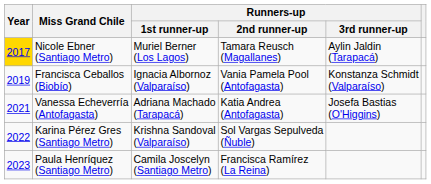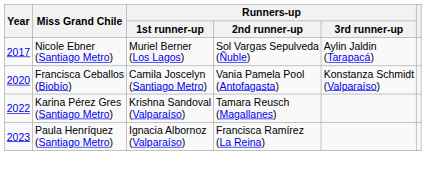Nicole Ebner (Santiago Metro) | Year: gold background -> no background
Nicole Ebner (Santiago Metro) | Runners-up / 2nd runner-up: Tamara Reusch (Magallanes) -> Sol Vargas Sepulveda (Ñuble)
Francisca Ceballos (Biobío) | Year: 2019 -> 2020
Francisca Ceballos (Biobío) | Runners-up / 1st runner-up: Ignacia Albornoz (Valparaíso) -> Camila Joscelyn (Santiago Metro)
- row: 2021 | Vanessa Echeverría (Antofagasta) | Adriana Machado (Tarapacá) | Katia Andrea (Antofagasta) | Josefa Bastias (O'Higgins)
Karina Pérez Gres (Santiago Metro) | Runners-up / 2nd runner-up: Sol Vargas Sepulveda (Ñuble) -> Tamara Reusch (Magallanes)
Paula Henríquez (Santiago Metro) | Runners-up / 1st runner-up: Camila Joscelyn (Santiago Metro) -> Ignacia Albornoz (Valparaíso)
